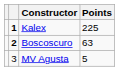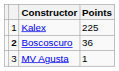Kalex | column 2: bold -> normal
Boscoscuro | Points: 63 -> 36
MV Agusta | Points: 5 -> 1
